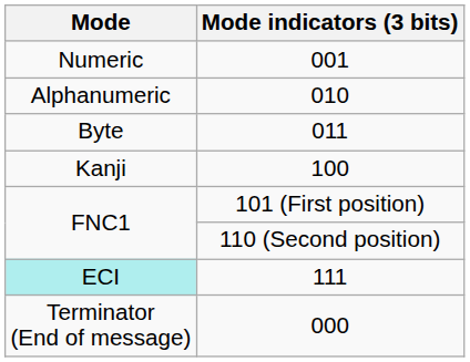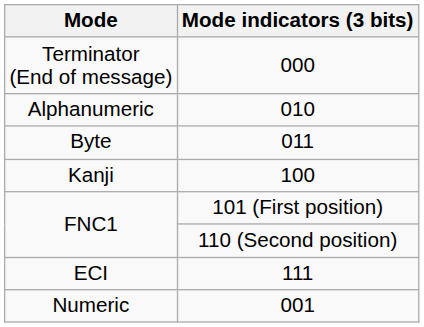rows swapped: 001 <-> 000
111 | Mode: paleturquoise background -> no background
